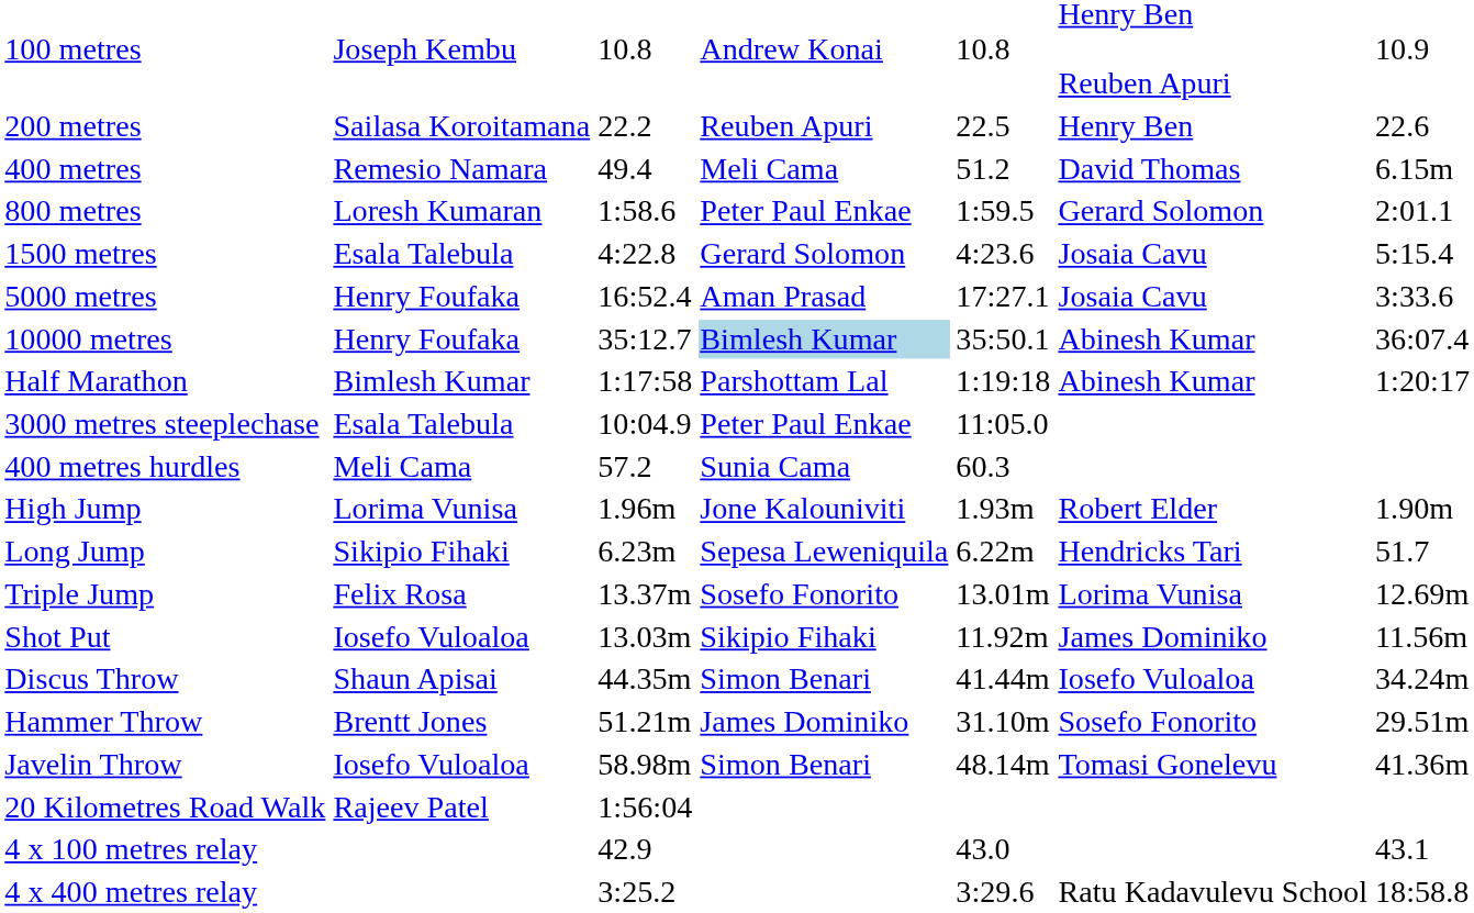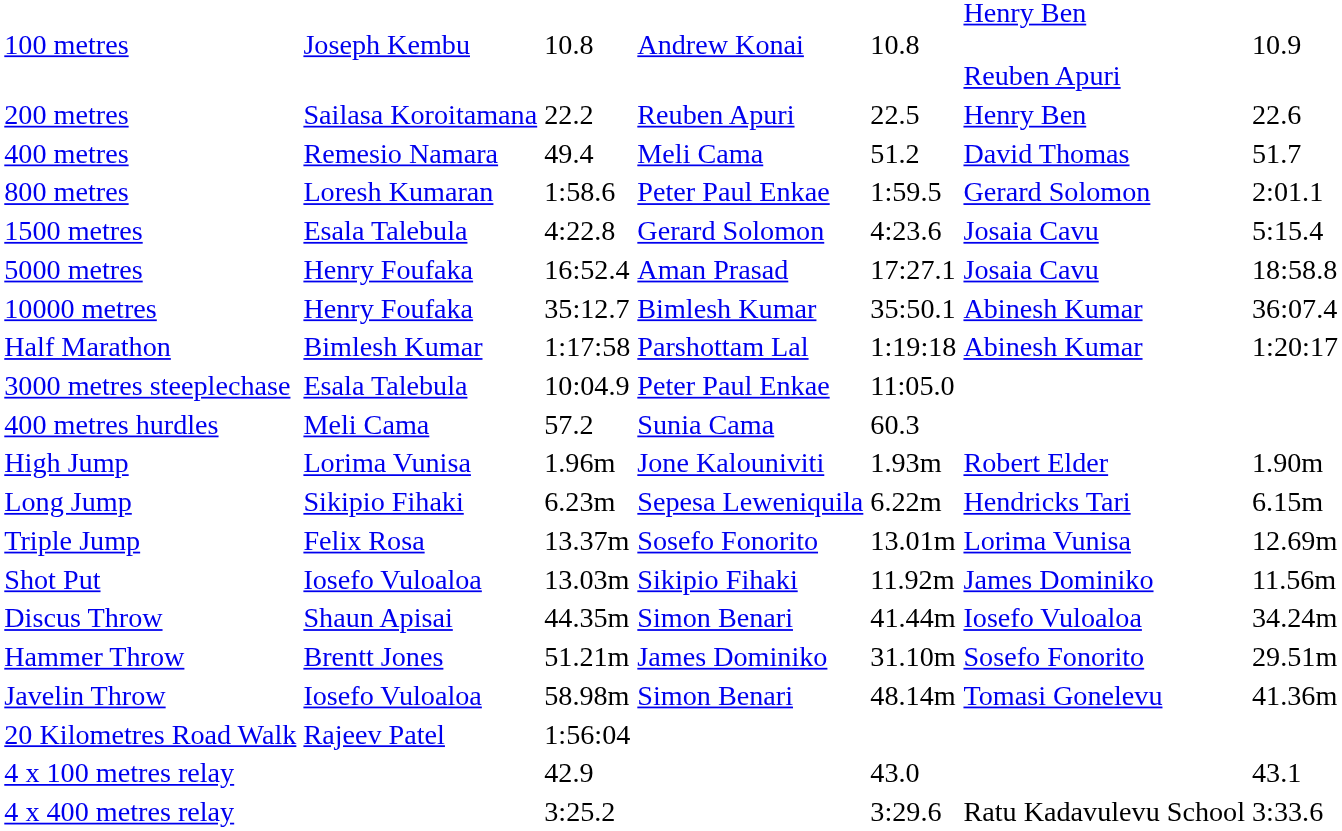400 metres | column 7: 6.15m -> 51.7
5000 metres | column 7: 3:33.6 -> 18:58.8
10000 metres | column 4: lightblue background -> no background
Long Jump | column 7: 51.7 -> 6.15m
4 x 400 metres relay | column 7: 18:58.8 -> 3:33.6
